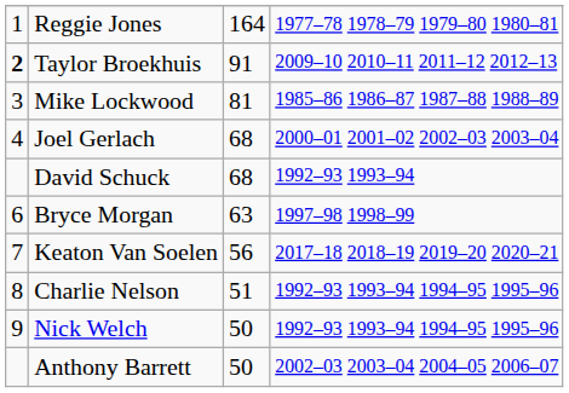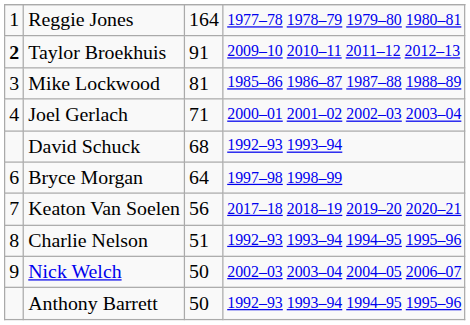Joel Gerlach | column 3: 68 -> 71
Bryce Morgan | column 3: 63 -> 64
Nick Welch | column 4: 1992–93 1993–94 1994–95 1995–96 -> 2002–03 2003–04 2004–05 2006–07
Anthony Barrett | column 4: 2002–03 2003–04 2004–05 2006–07 -> 1992–93 1993–94 1994–95 1995–96
